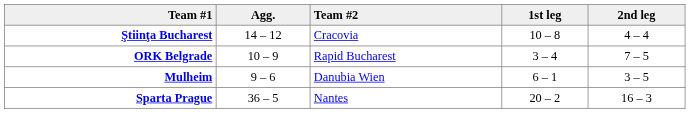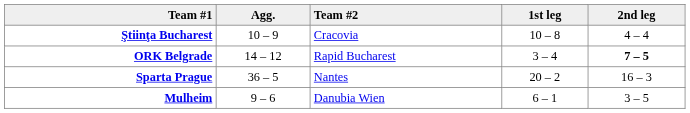Ştiinţa Bucharest | Agg.: 14 – 12 -> 10 – 9
ORK Belgrade | Agg.: 10 – 9 -> 14 – 12
ORK Belgrade | 2nd leg: normal -> bold
rows swapped: Mulheim <-> Sparta Prague
